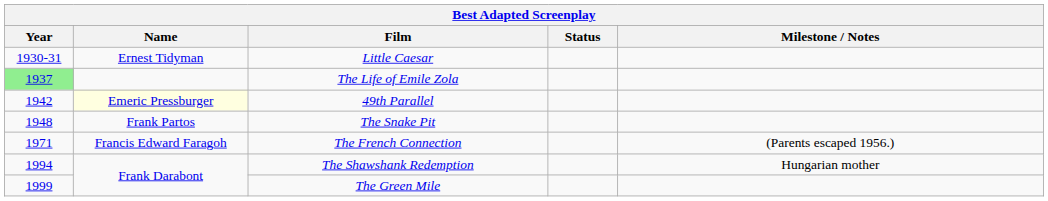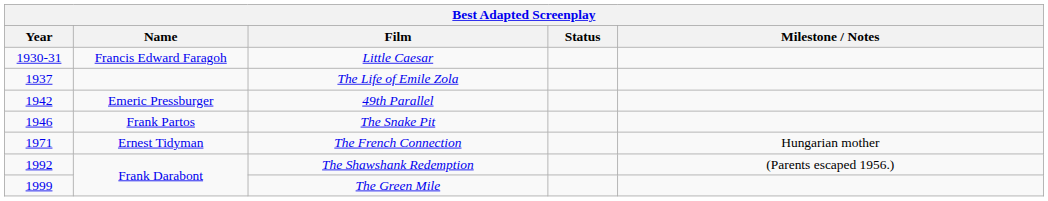Little Caesar | Name: Ernest Tidyman -> Francis Edward Faragoh
The Life of Emile Zola | Year: lightgreen background -> no background
49th Parallel | Name: lightyellow background -> no background
The Snake Pit | Year: 1948 -> 1946
The French Connection | Name: Francis Edward Faragoh -> Ernest Tidyman
The French Connection | Milestone / Notes: (Parents escaped 1956.) -> Hungarian mother
The Shawshank Redemption | Year: 1994 -> 1992
The Shawshank Redemption | Milestone / Notes: Hungarian mother -> (Parents escaped 1956.)
